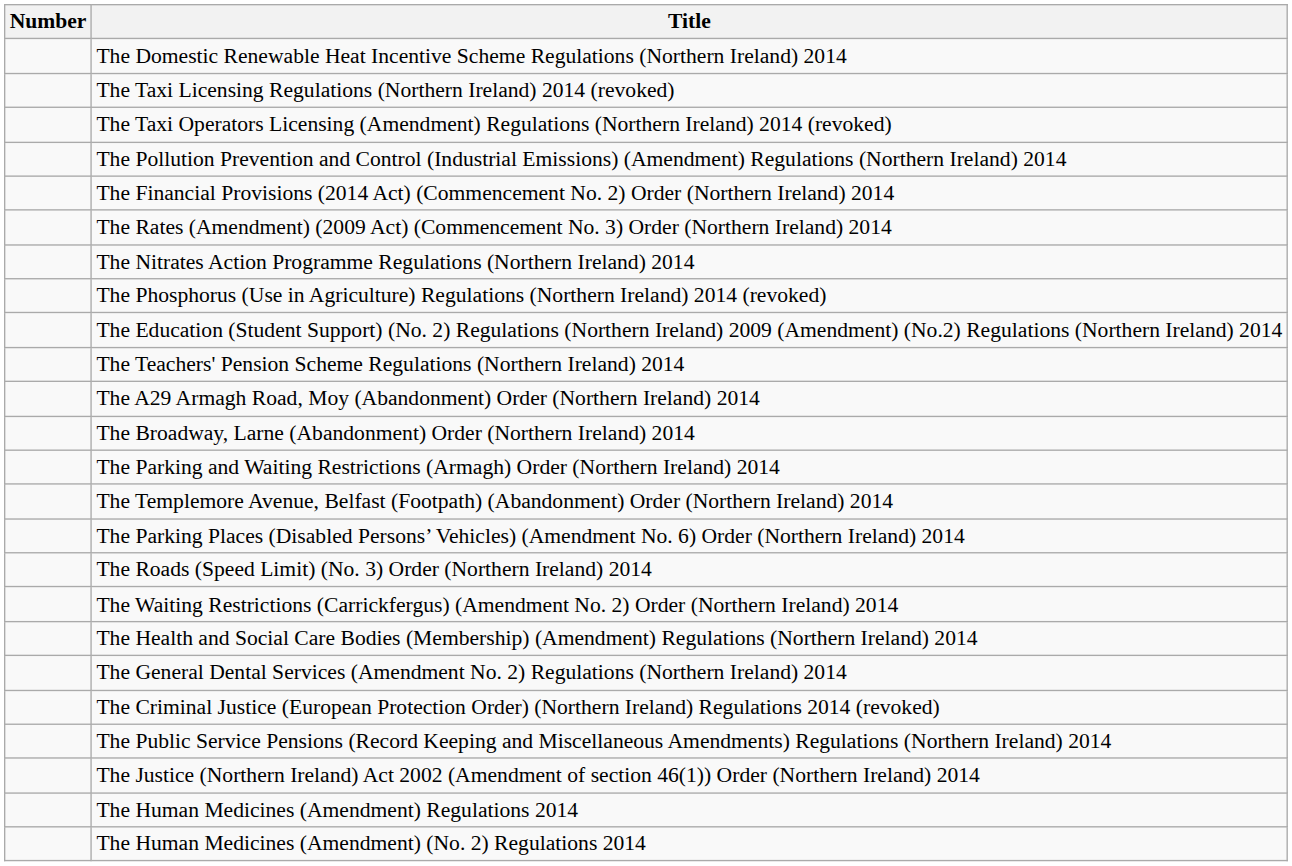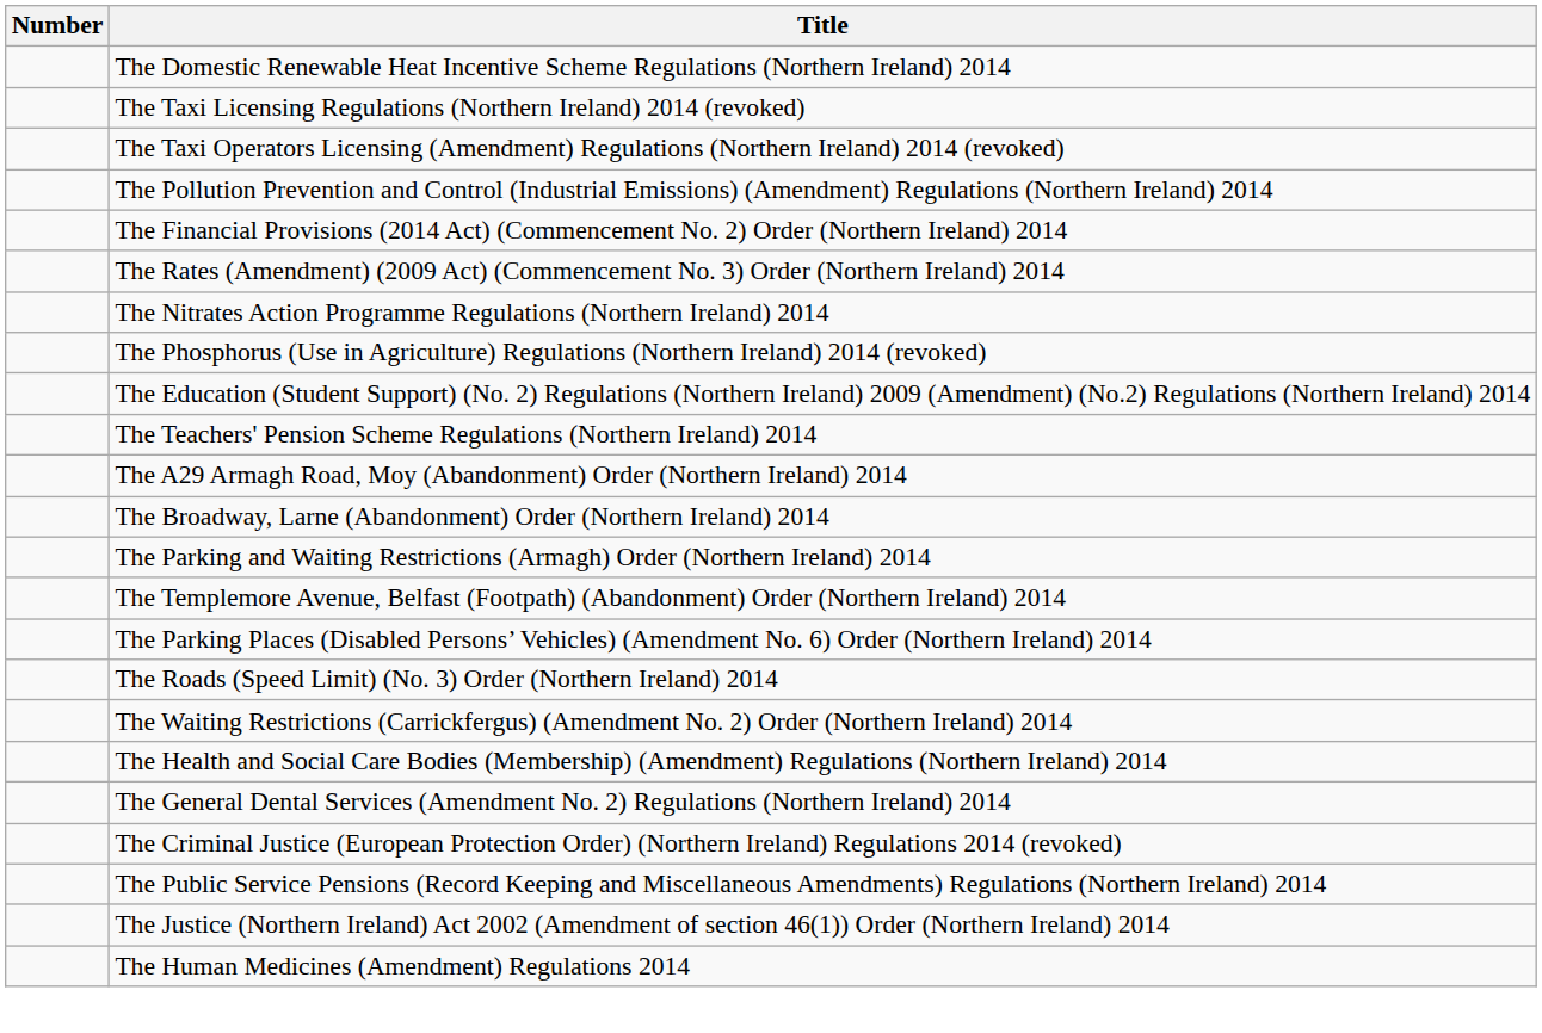- row: The Human Medicines (Amendment) (No. 2) Regulations 2014
